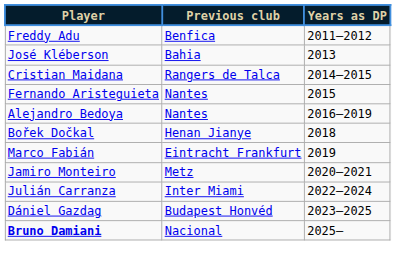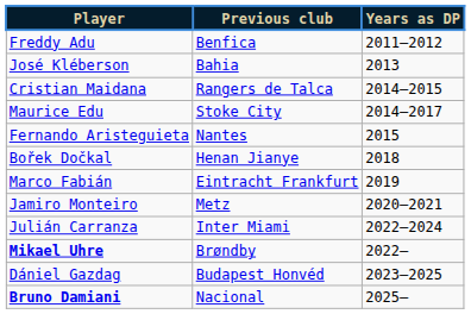+ row: Maurice Edu | Stoke City | 2014–2017
- row: Alejandro Bedoya | Nantes | 2016–2019
+ row: Mikael Uhre | Brøndby | 2022–
